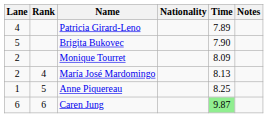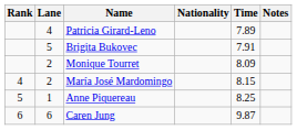columns swapped: Rank <-> Lane
Brigita Bukovec | Time: 7.90 -> 7.91
María José Mardomingo | Time: 8.13 -> 8.15
Caren Jung | Time: lightgreen background -> no background
